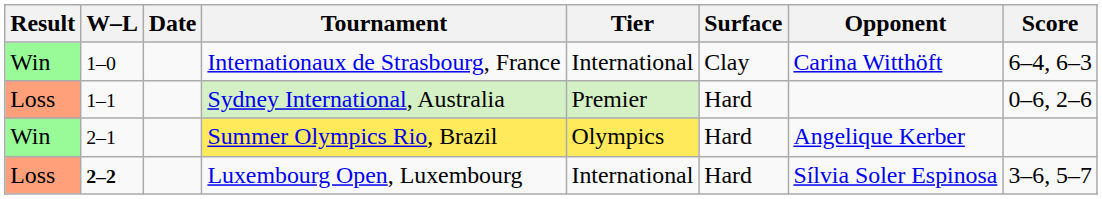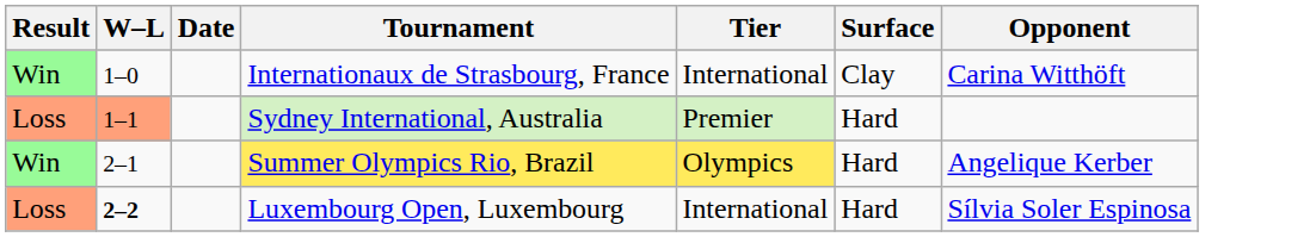- column: Score | 6–4, 6–3 | 0–6, 2–6 | 3–6, 5–7
Sydney International, Australia | W–L: no background -> lightsalmon background
